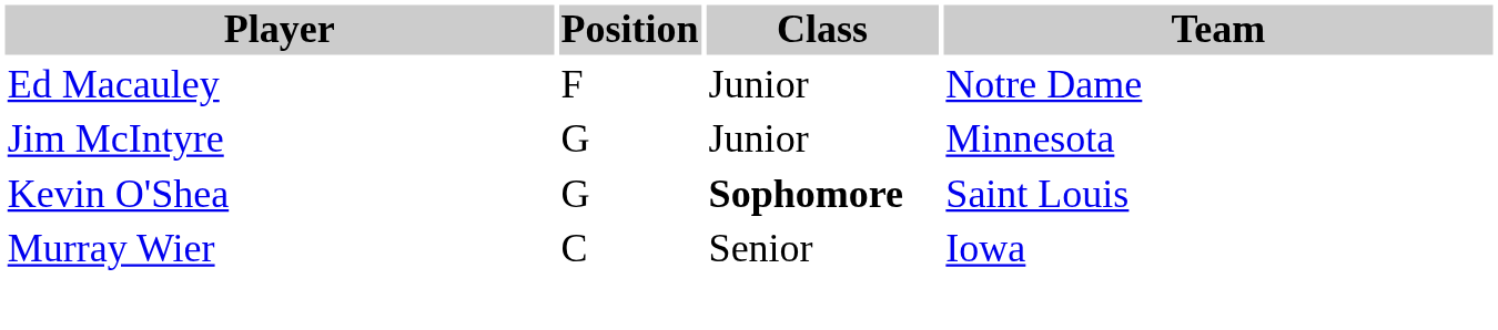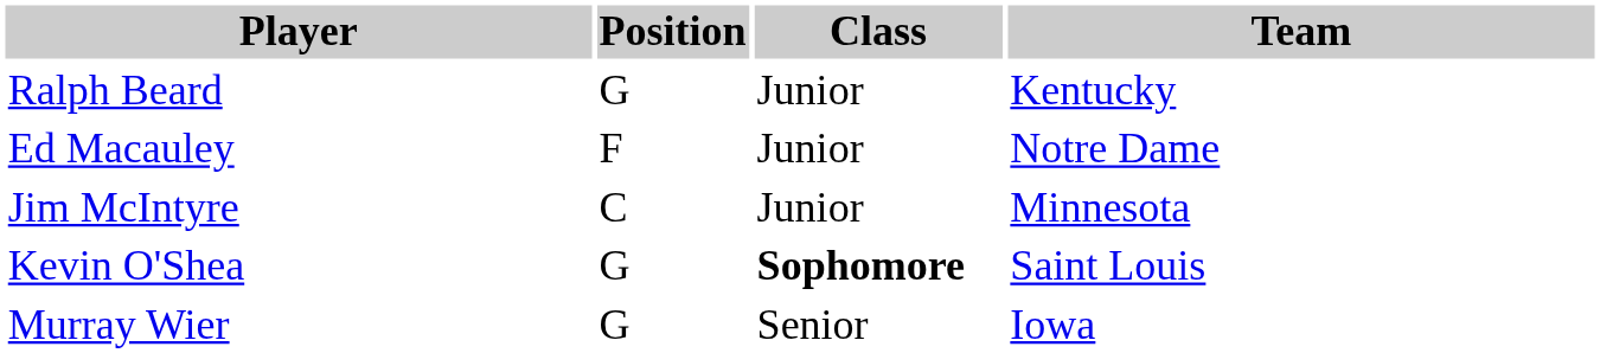+ row: Ralph Beard | G | Junior | Kentucky
Jim McIntyre | Position: G -> C
Murray Wier | Position: C -> G
